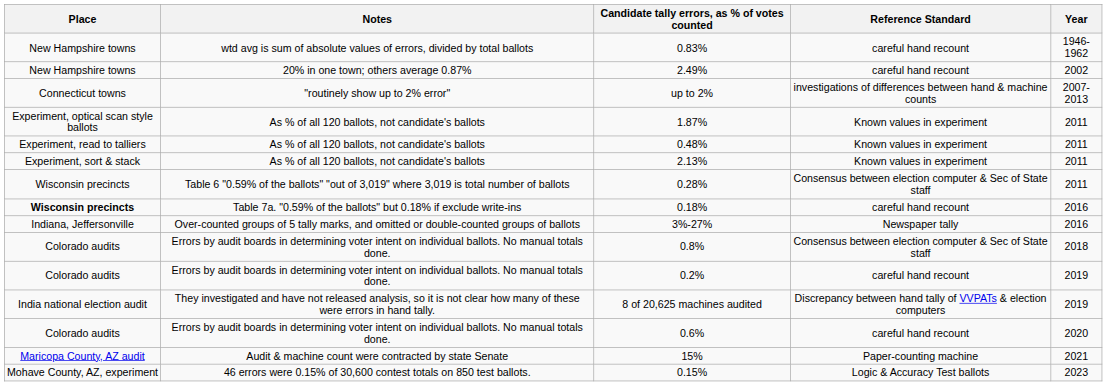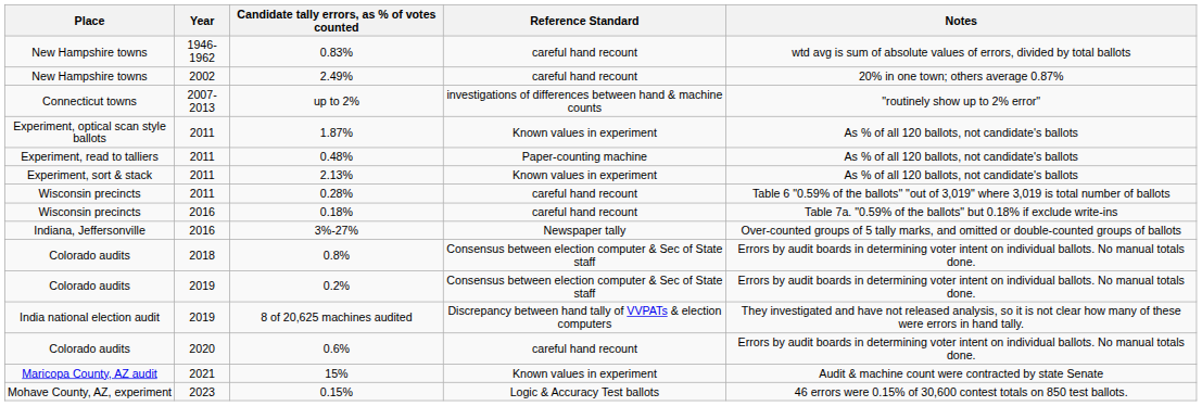columns swapped: Year <-> Notes
0.48% | Reference Standard: Known values in experiment -> Paper-counting machine
0.28% | Reference Standard: Consensus between election computer & Sec of State staff -> careful hand recount
0.18% | Place: bold -> normal
0.2% | Reference Standard: careful hand recount -> Consensus between election computer & Sec of State staff
15% | Reference Standard: Paper-counting machine -> Known values in experiment
